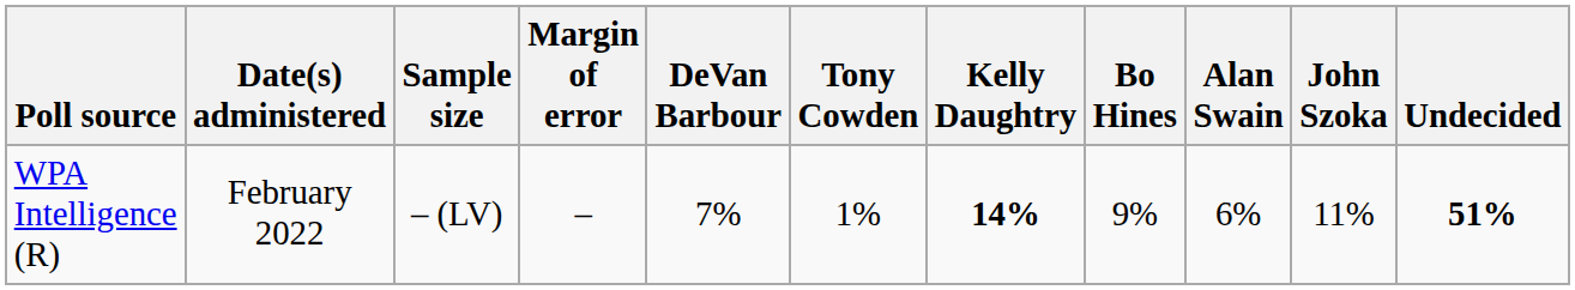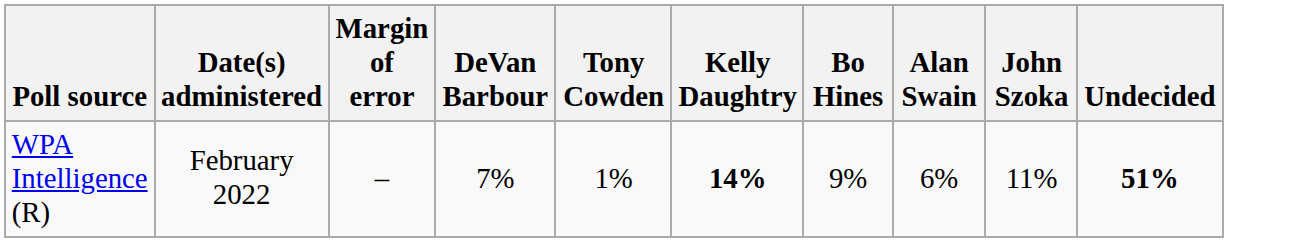- column: Sample size | – (LV)
